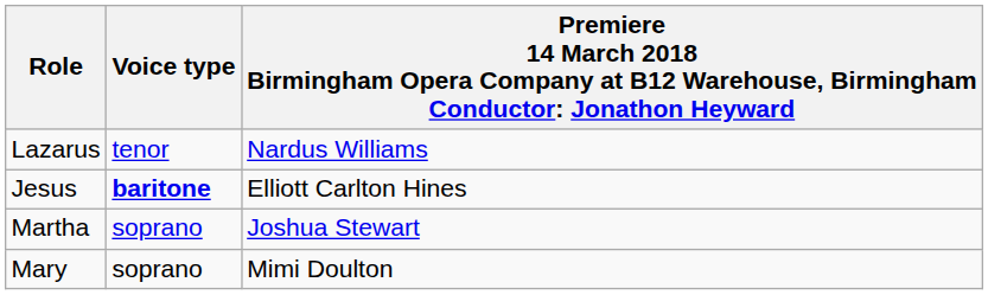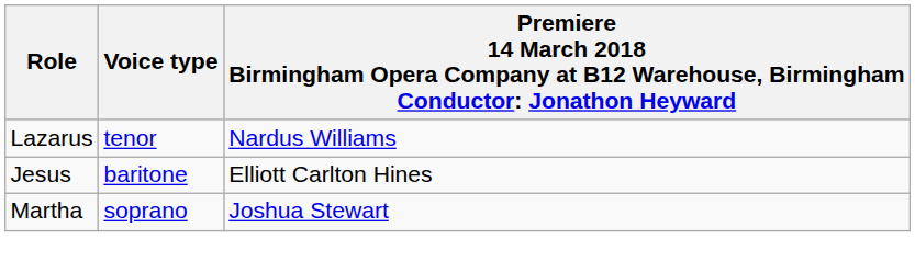Jesus | Voice type: bold -> normal
- row: Mary | soprano | Mimi Doulton
